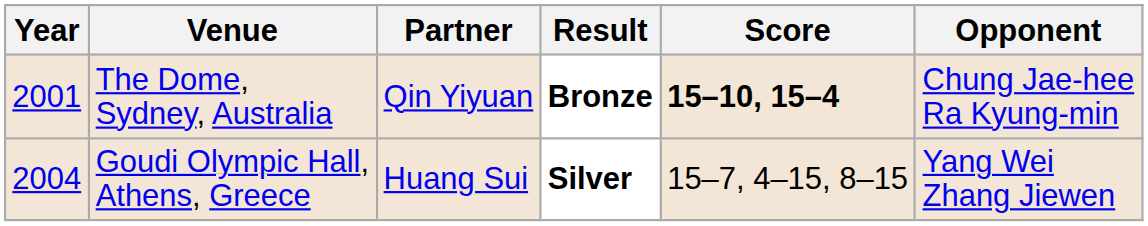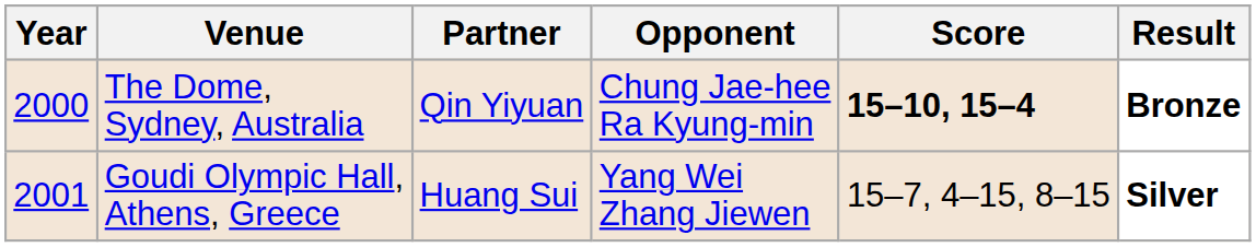columns swapped: Opponent <-> Result
The Dome, Sydney, Australia | Year: 2001 -> 2000
Goudi Olympic Hall, Athens, Greece | Year: 2004 -> 2001
